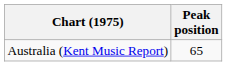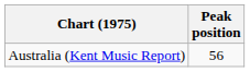Australia (Kent Music Report) | Peak position: 65 -> 56
